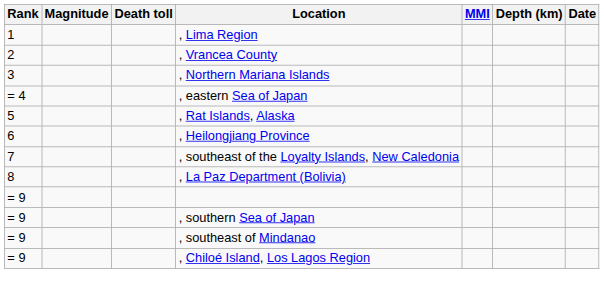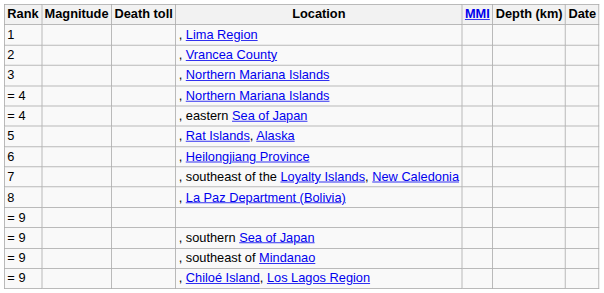+ row: = 4 | , Northern Mariana Islands
